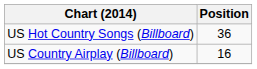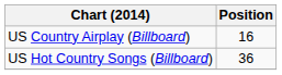rows swapped: US Country Airplay (Billboard) <-> US Hot Country Songs (Billboard)
